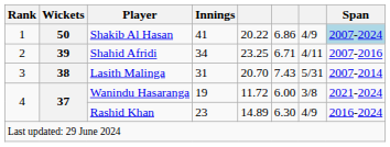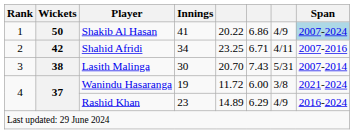Shahid Afridi | Wickets: 39 -> 42
Lasith Malinga | Innings: 31 -> 30
Rashid Khan | column 6: 6.30 -> 6.29
